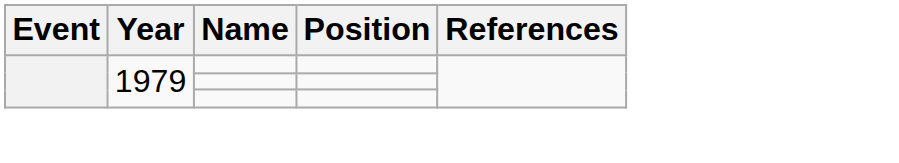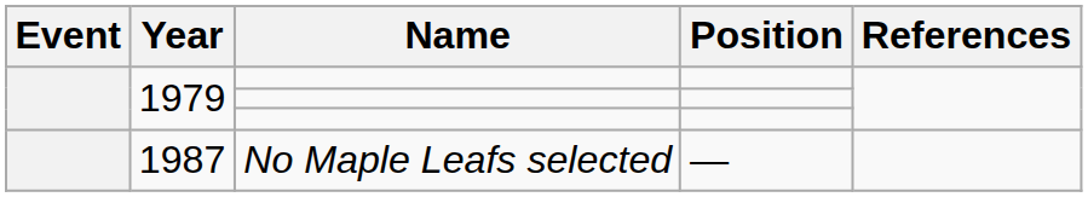+ row: 1987 | No Maple Leafs selected | —
